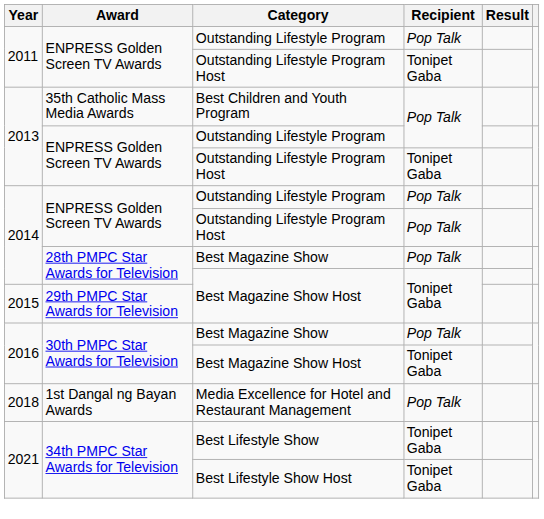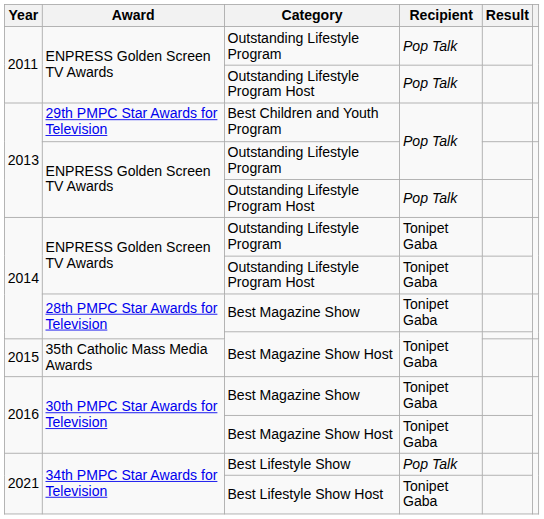2011 / Outstanding Lifestyle Program Host | Recipient: Tonipet Gaba -> Pop Talk
Best Children and Youth Program | Award: 35th Catholic Mass Media Awards -> 29th PMPC Star Awards for Television
2013 / Outstanding Lifestyle Program Host | Recipient: Tonipet Gaba -> Pop Talk
2014 / Outstanding Lifestyle Program | Recipient: Pop Talk -> Tonipet Gaba
2014 / Outstanding Lifestyle Program Host | Recipient: Pop Talk -> Tonipet Gaba
2014 / Best Magazine Show | Recipient: Pop Talk -> Tonipet Gaba
2015 / Best Magazine Show Host | Award: 29th PMPC Star Awards for Television -> 35th Catholic Mass Media Awards
2016 / Best Magazine Show | Recipient: Pop Talk -> Tonipet Gaba
- row: 2018 | 1st Dangal ng Bayan Awards | Media Excellence for Hotel and Restaurant Management | Pop Talk
Best Lifestyle Show | Recipient: Tonipet Gaba -> Pop Talk
